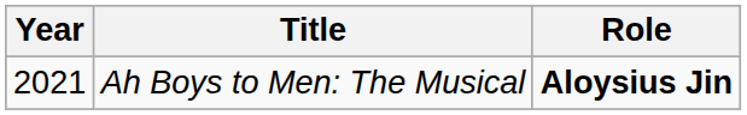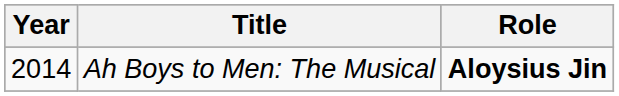Ah Boys to Men: The Musical | Year: 2021 -> 2014
